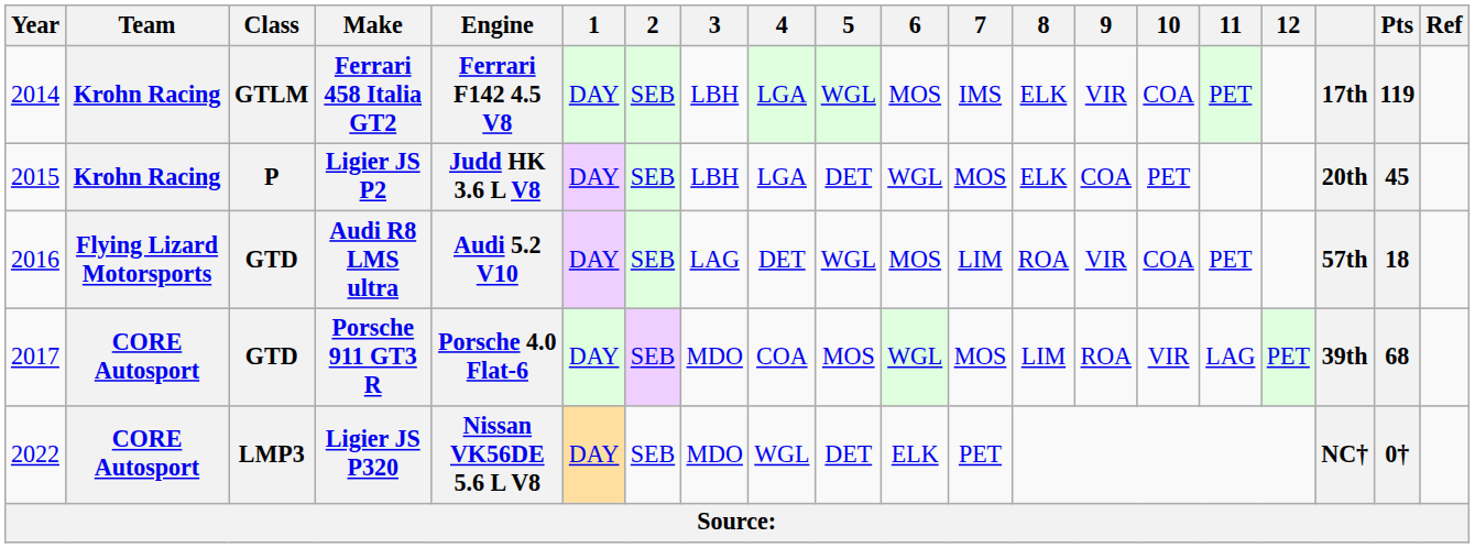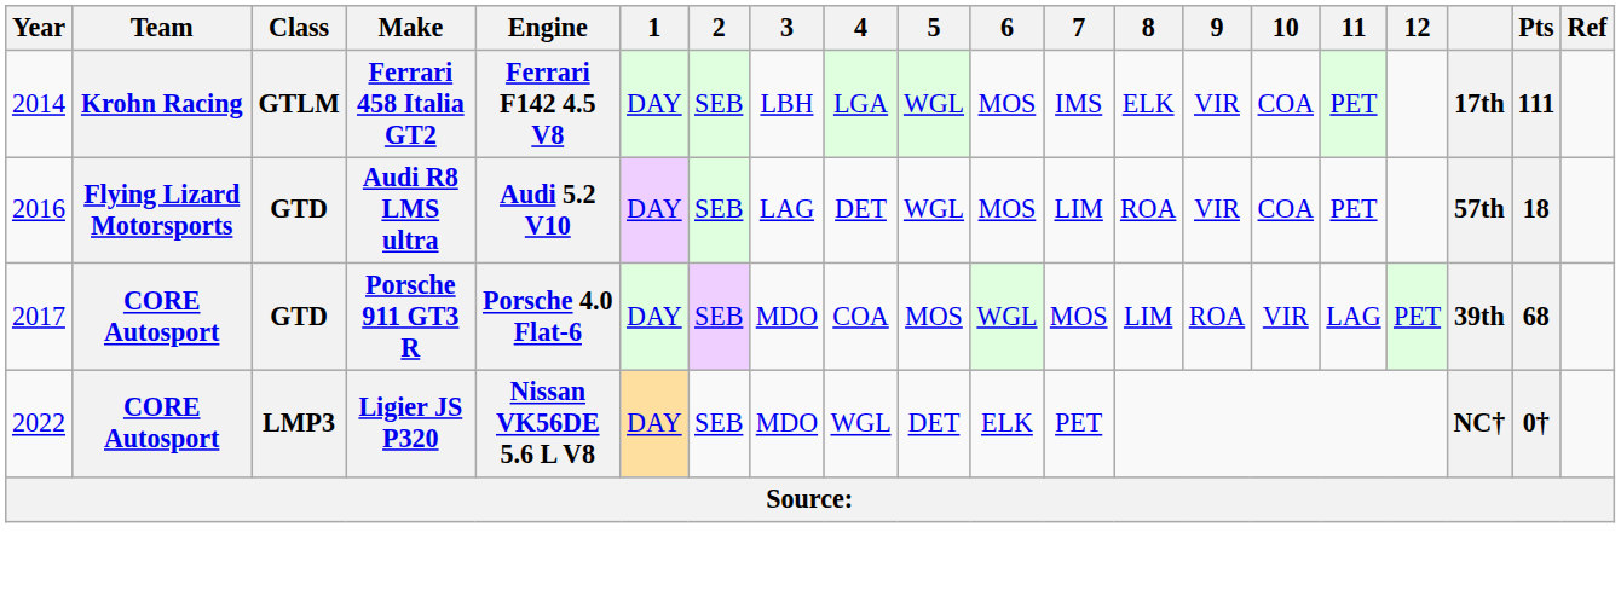Ferrari 458 Italia GT2 | Pts: 119 -> 111
- row: 2015 | Krohn Racing | P | Ligier JS P2 | Judd HK 3.6 L V8 | DAY | SEB | LBH | LGA | DET | WGL | MOS | ELK | COA | PET | 20th | 45
